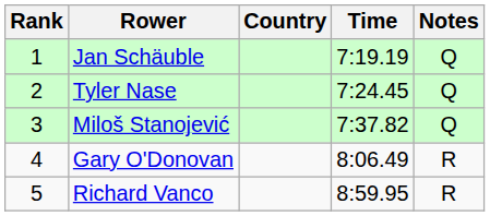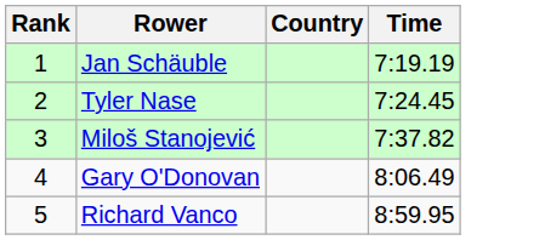- column: Notes | Q | Q | Q | R | R
